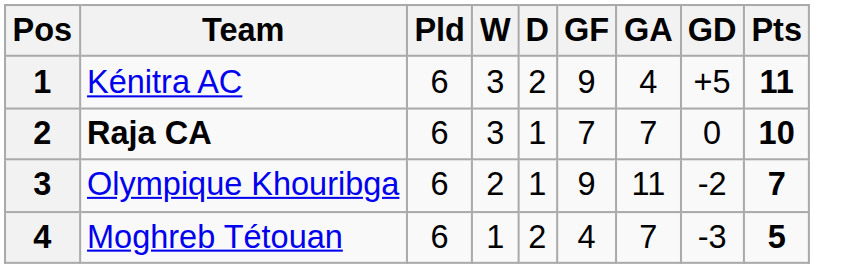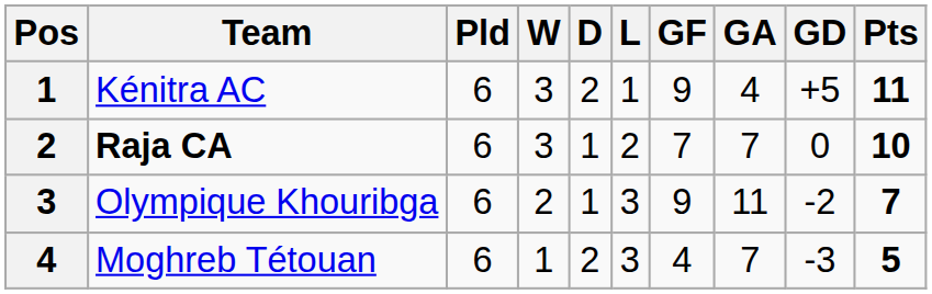+ column: L | 1 | 2 | 3 | 3
